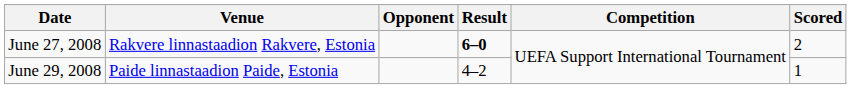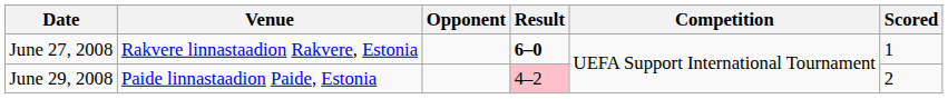June 27, 2008 | Scored: 2 -> 1
June 29, 2008 | Result: no background -> pink background
June 29, 2008 | Scored: 1 -> 2
